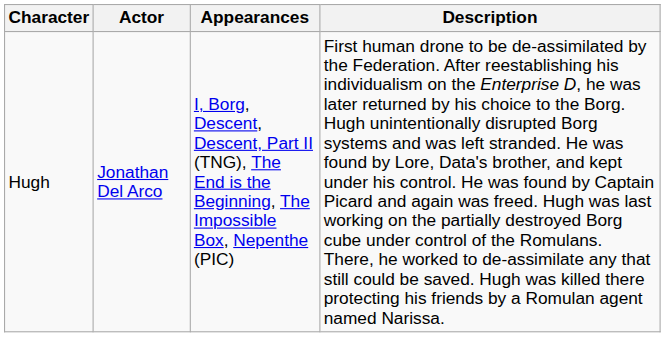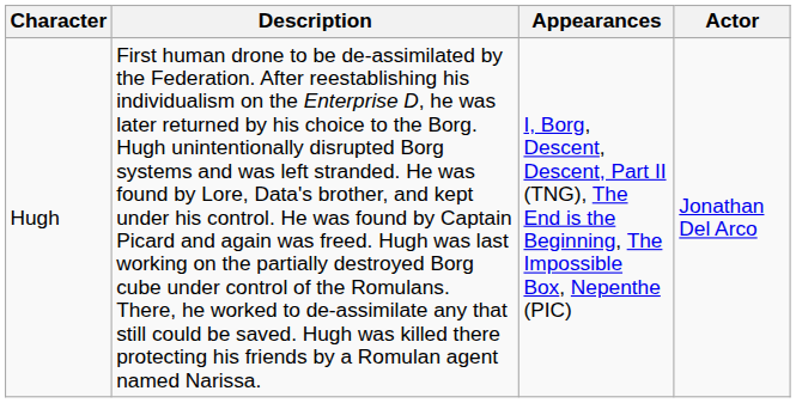columns swapped: Actor <-> Description
